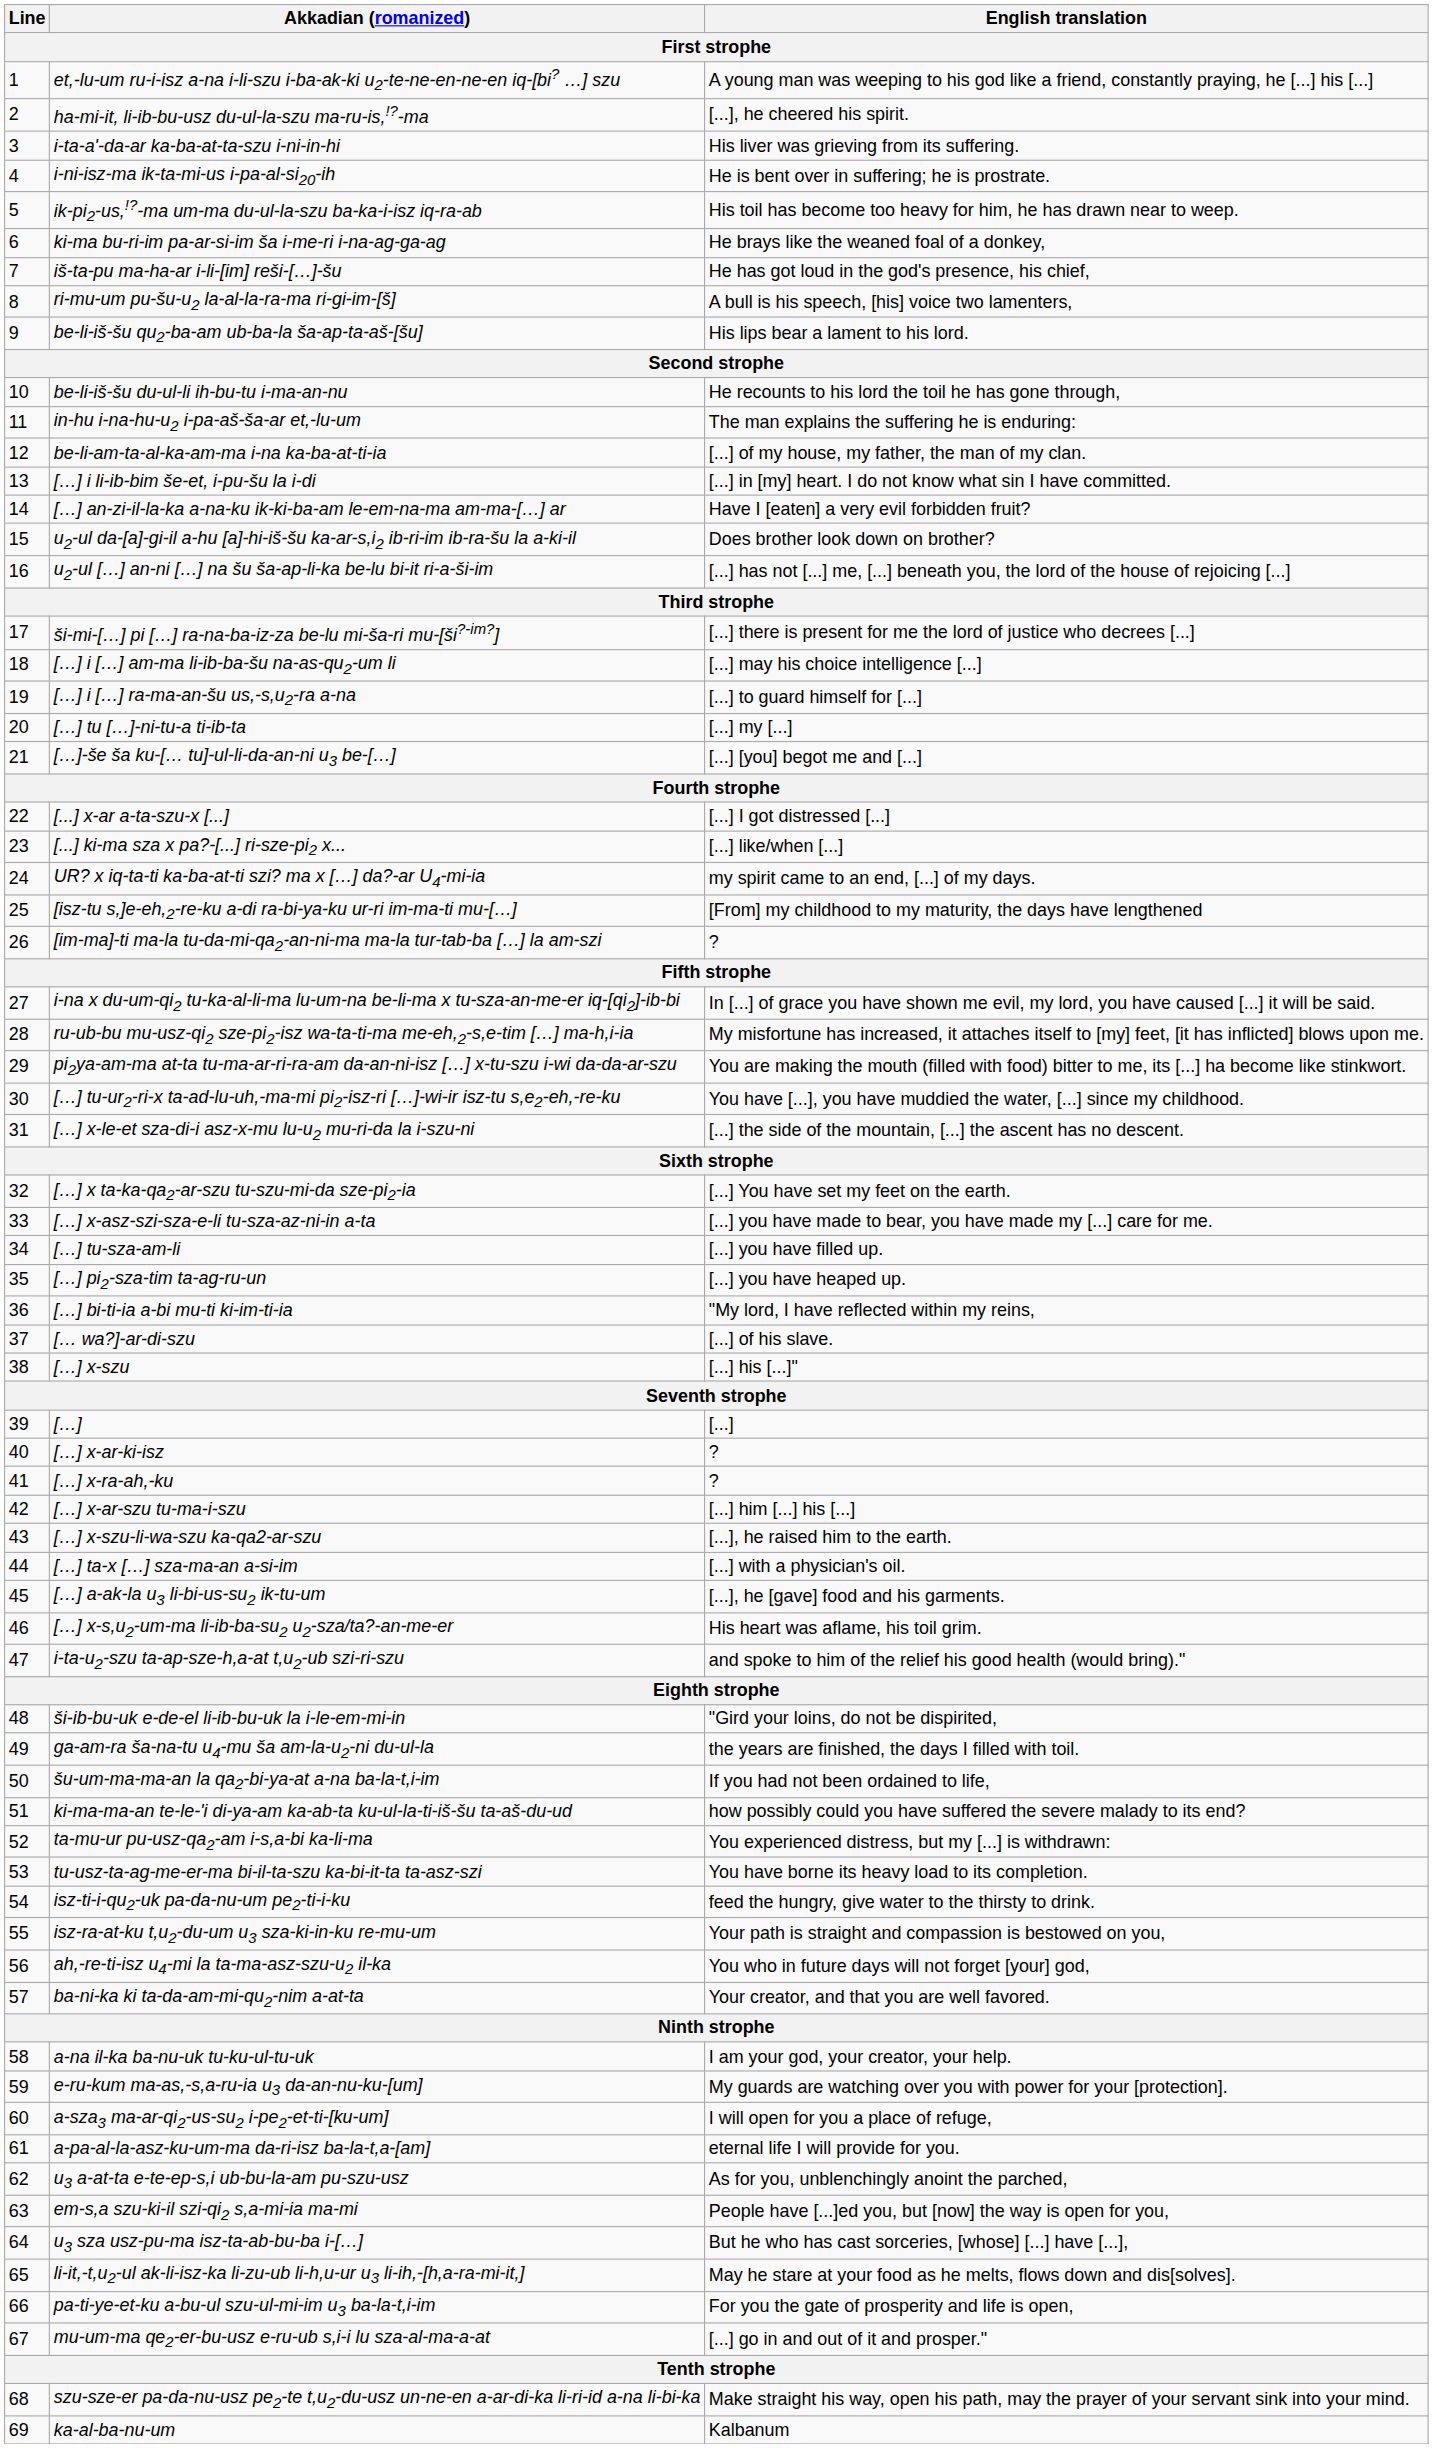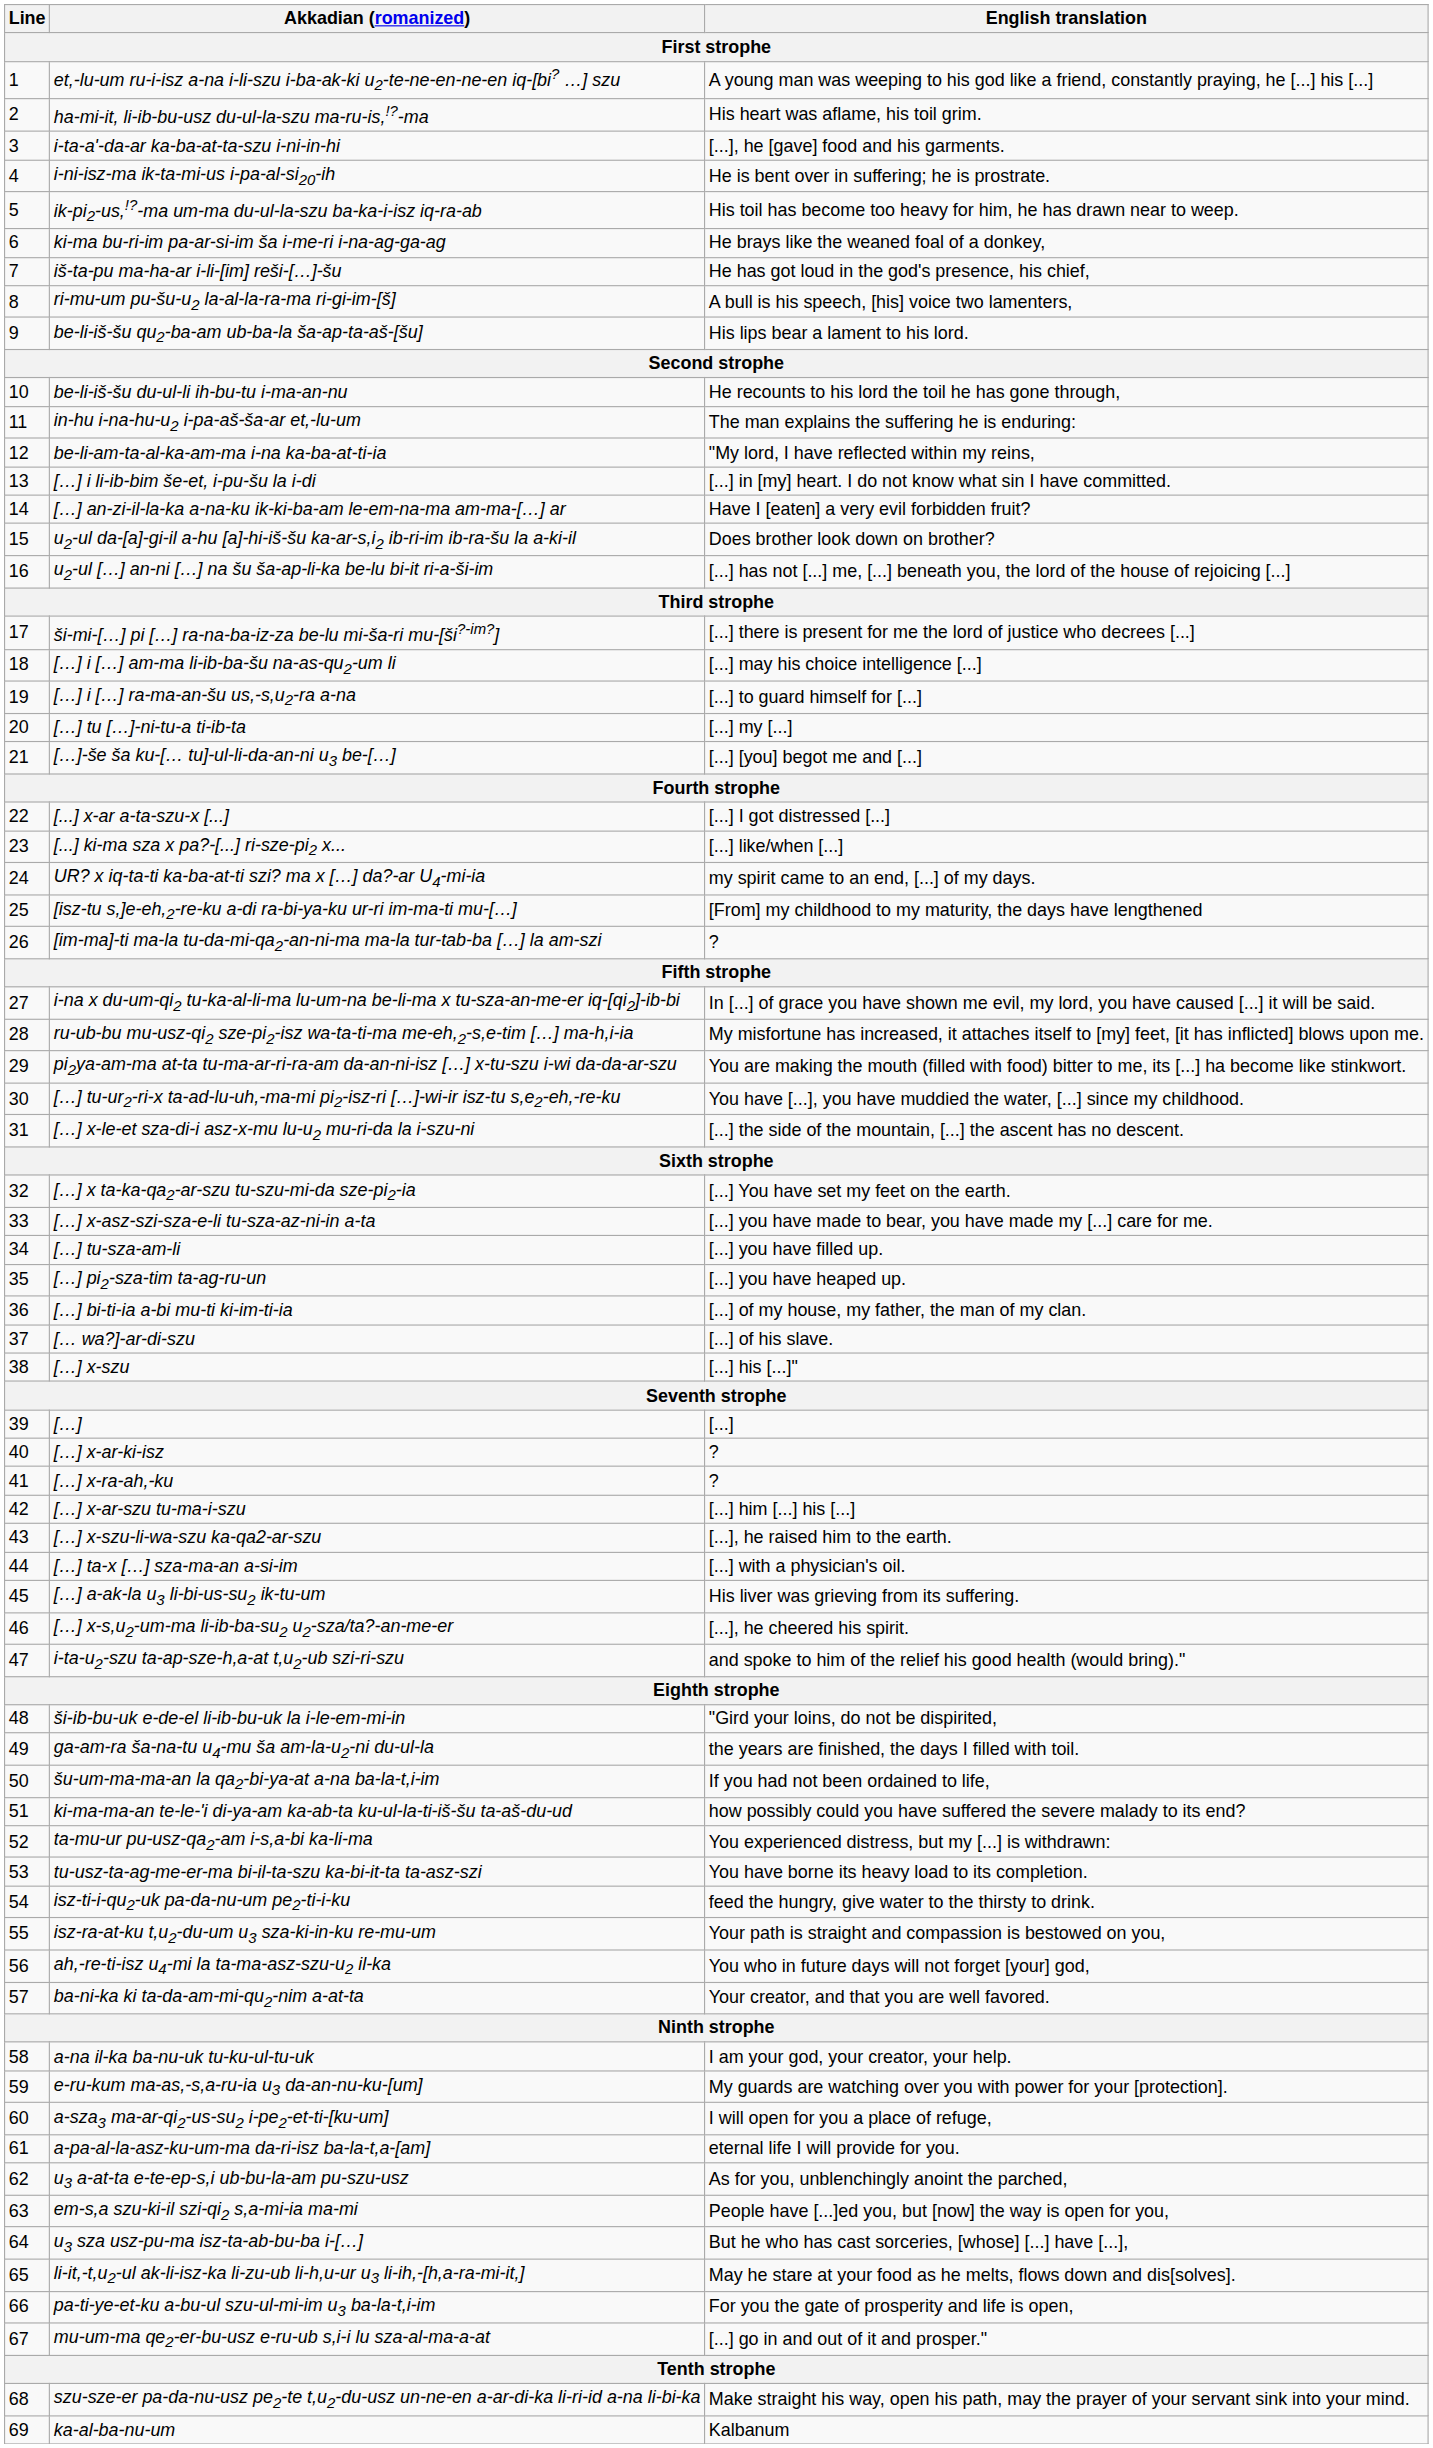ha-mi-it, li-ib-bu-usz du-ul-la-szu ma-ru-is,!?-ma | English translation: [...], he cheered his spirit. -> His heart was aflame, his toil grim.
i-ta-a'-da-ar ka-ba-at-ta-szu i-ni-in-hi | English translation: His liver was grieving from its suffering. -> [...], he [gave] food and his garments.
be-li-am-ta-al-ka-am-ma i-na ka-ba-at-ti-ia | English translation: [...] of my house, my father, the man of my clan. -> "My lord, I have reflected within my reins,
[…] bi-ti-ia a-bi mu-ti ki-im-ti-ia | English translation: "My lord, I have reflected within my reins, -> [...] of my house, my father, the man of my clan.
[…] a-ak-la u3 li-bi-us-su2 ik-tu-um | English translation: [...], he [gave] food and his garments. -> His liver was grieving from its suffering.
[…] x-s,u2-um-ma li-ib-ba-su2 u2-sza/ta?-an-me-er | English translation: His heart was aflame, his toil grim. -> [...], he cheered his spirit.
